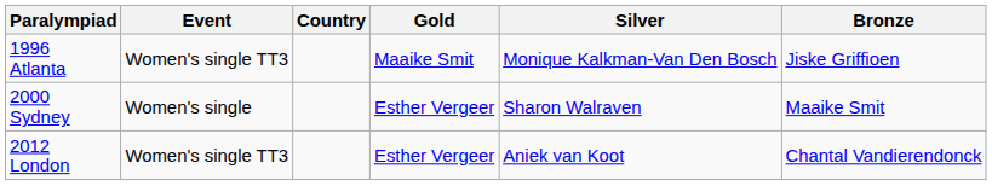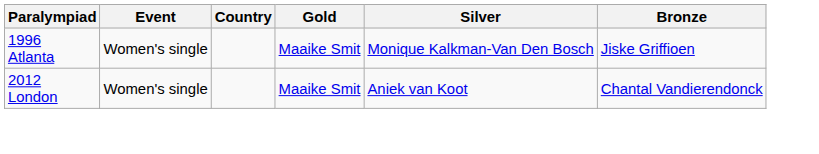1996 Atlanta | Event: Women's single TT3 -> Women's single
- row: 2000 Sydney | Women's single | Esther Vergeer | Sharon Walraven | Maaike Smit
2012 London | Event: Women's single TT3 -> Women's single
2012 London | Gold: Esther Vergeer -> Maaike Smit
